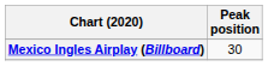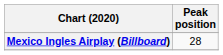Mexico Ingles Airplay (Billboard) | Peak position: 30 -> 28
